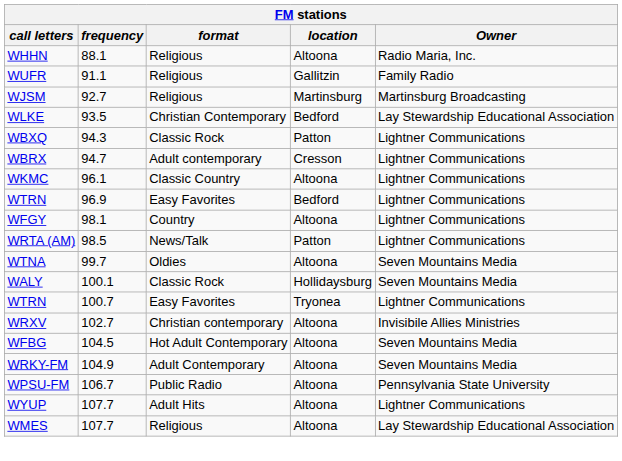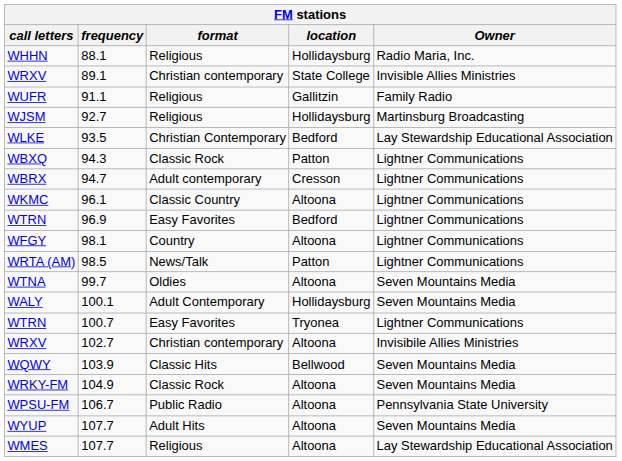WHHN | location: Altoona -> Hollidaysburg
+ row: WRXV | 89.1 | Christian contemporary | State College | Invisible Allies Ministries
WJSM | location: Martinsburg -> Hollidaysburg
WALY | format: Classic Rock -> Adult Contemporary
+ row: WQWY | 103.9 | Classic Hits | Bellwood | Seven Mountains Media
- row: WFBG | 104.5 | Hot Adult Contemporary | Altoona | Seven Mountains Media
WRKY-FM | format: Adult Contemporary -> Classic Rock
WYUP | Owner: Lightner Communications -> Seven Mountains Media
